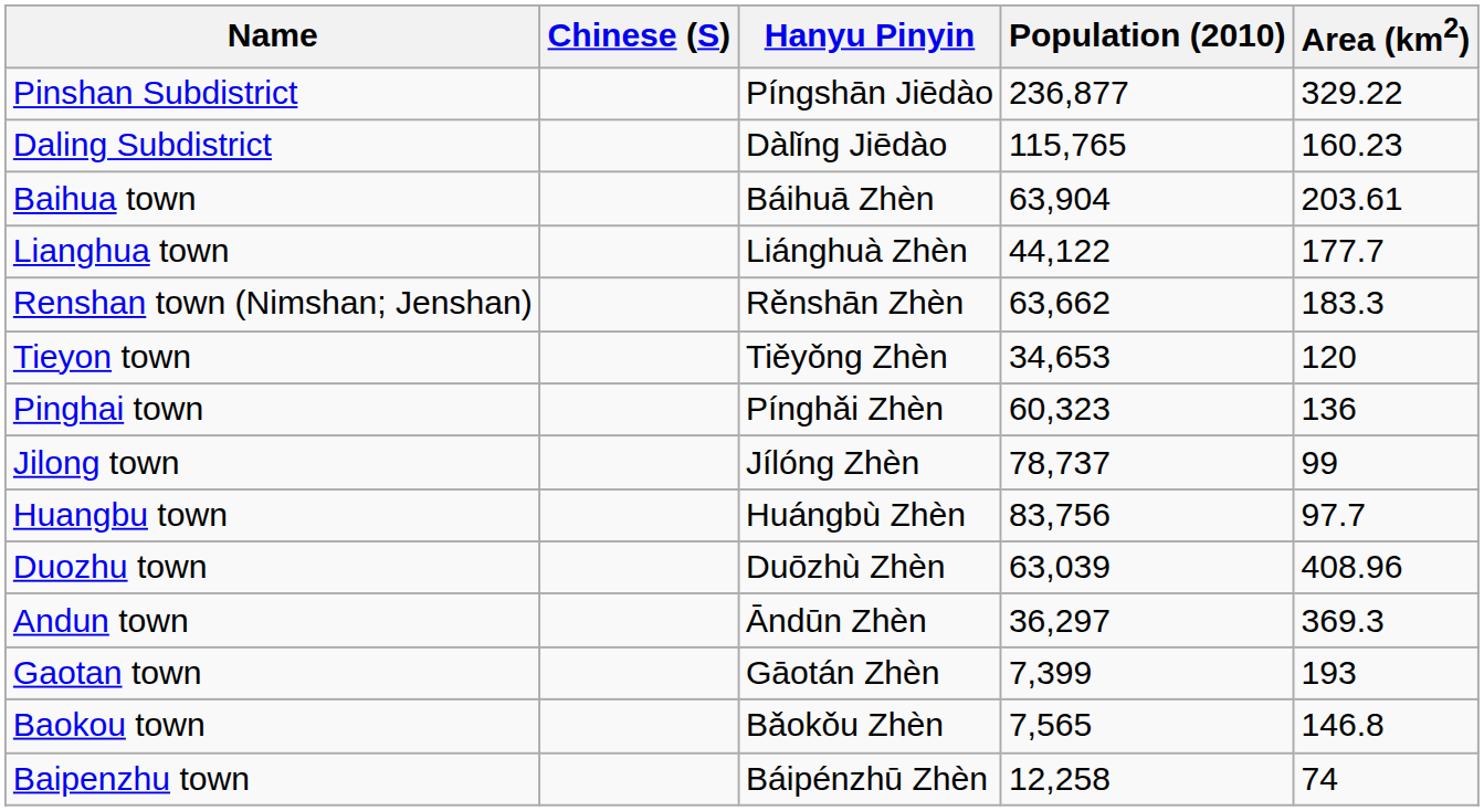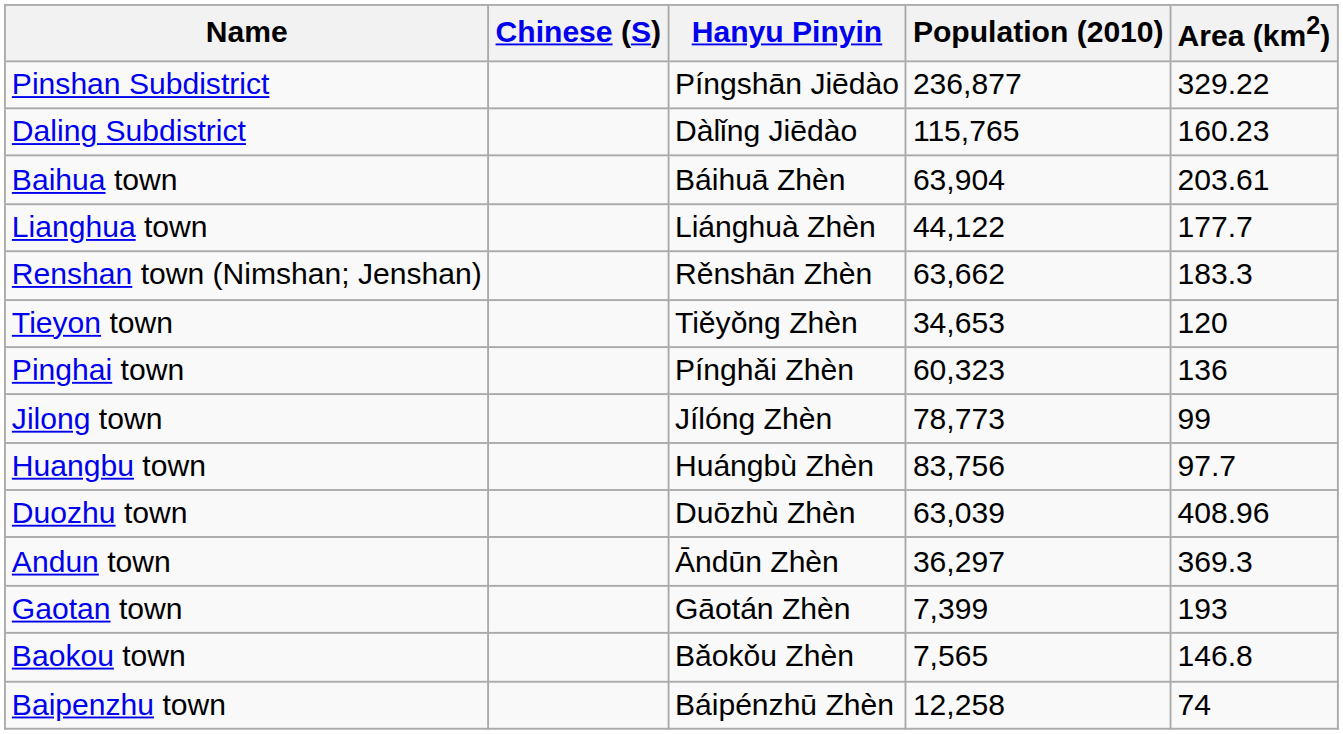Jilong town | Population (2010): 78,737 -> 78,773
